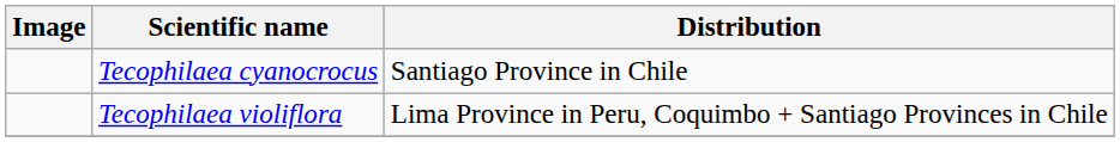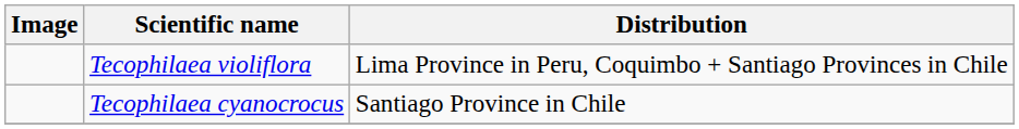rows swapped: Tecophilaea cyanocrocus <-> Tecophilaea violiflora
